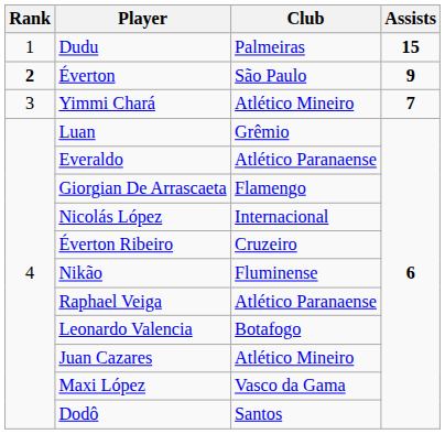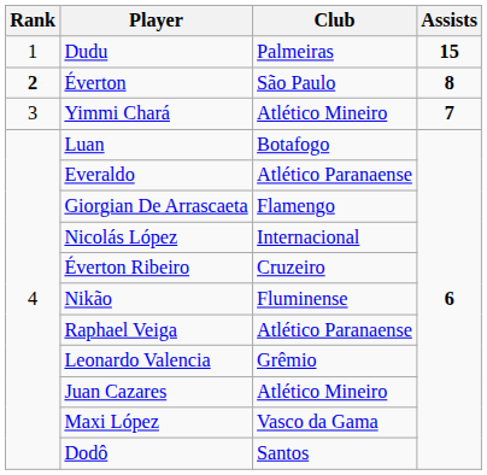Éverton | Assists: 9 -> 8
Luan | Club: Grêmio -> Botafogo
Leonardo Valencia | Club: Botafogo -> Grêmio
